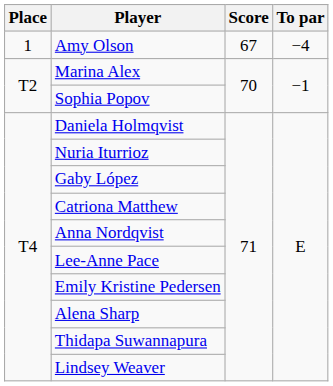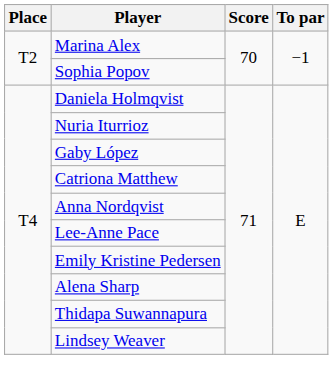- row: 1 | Amy Olson | 67 | −4
